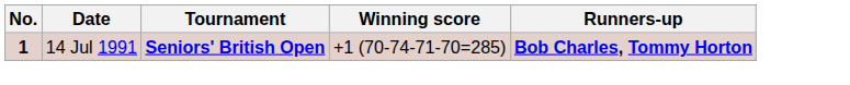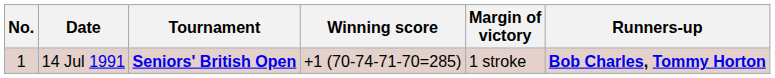+ column: Margin of victory | 1 stroke
14 Jul 1991 | No.: bold -> normal
